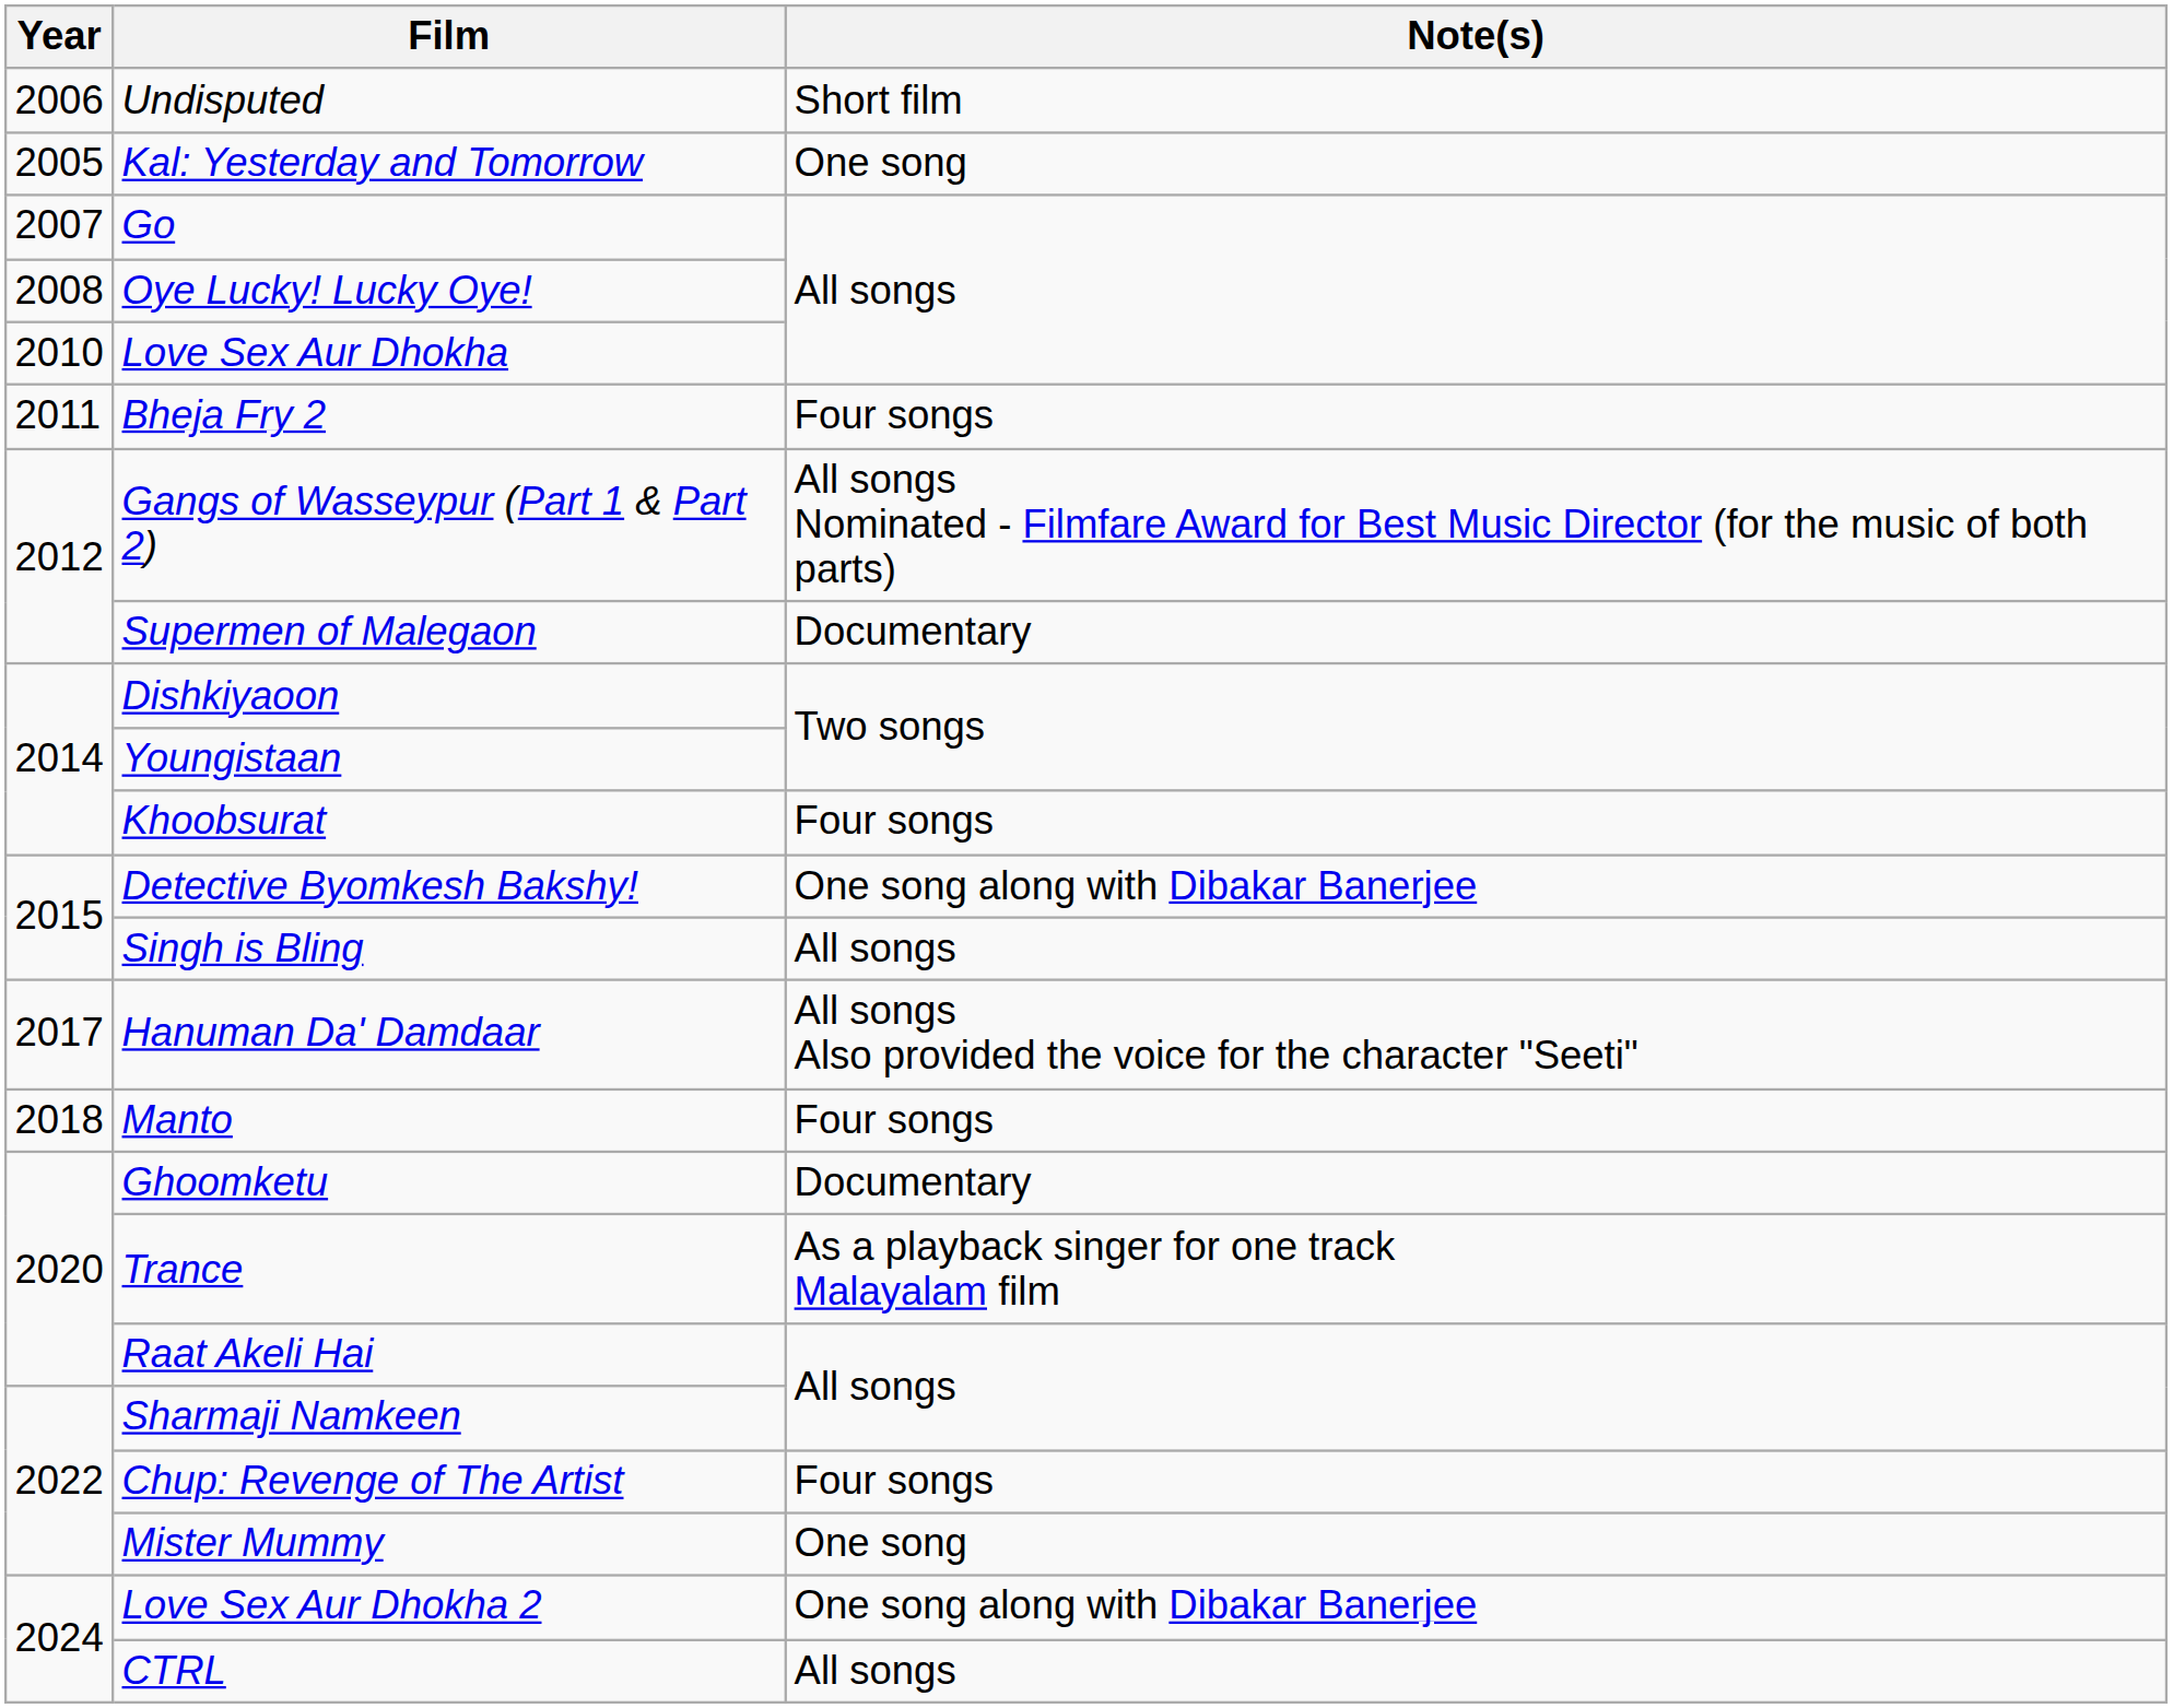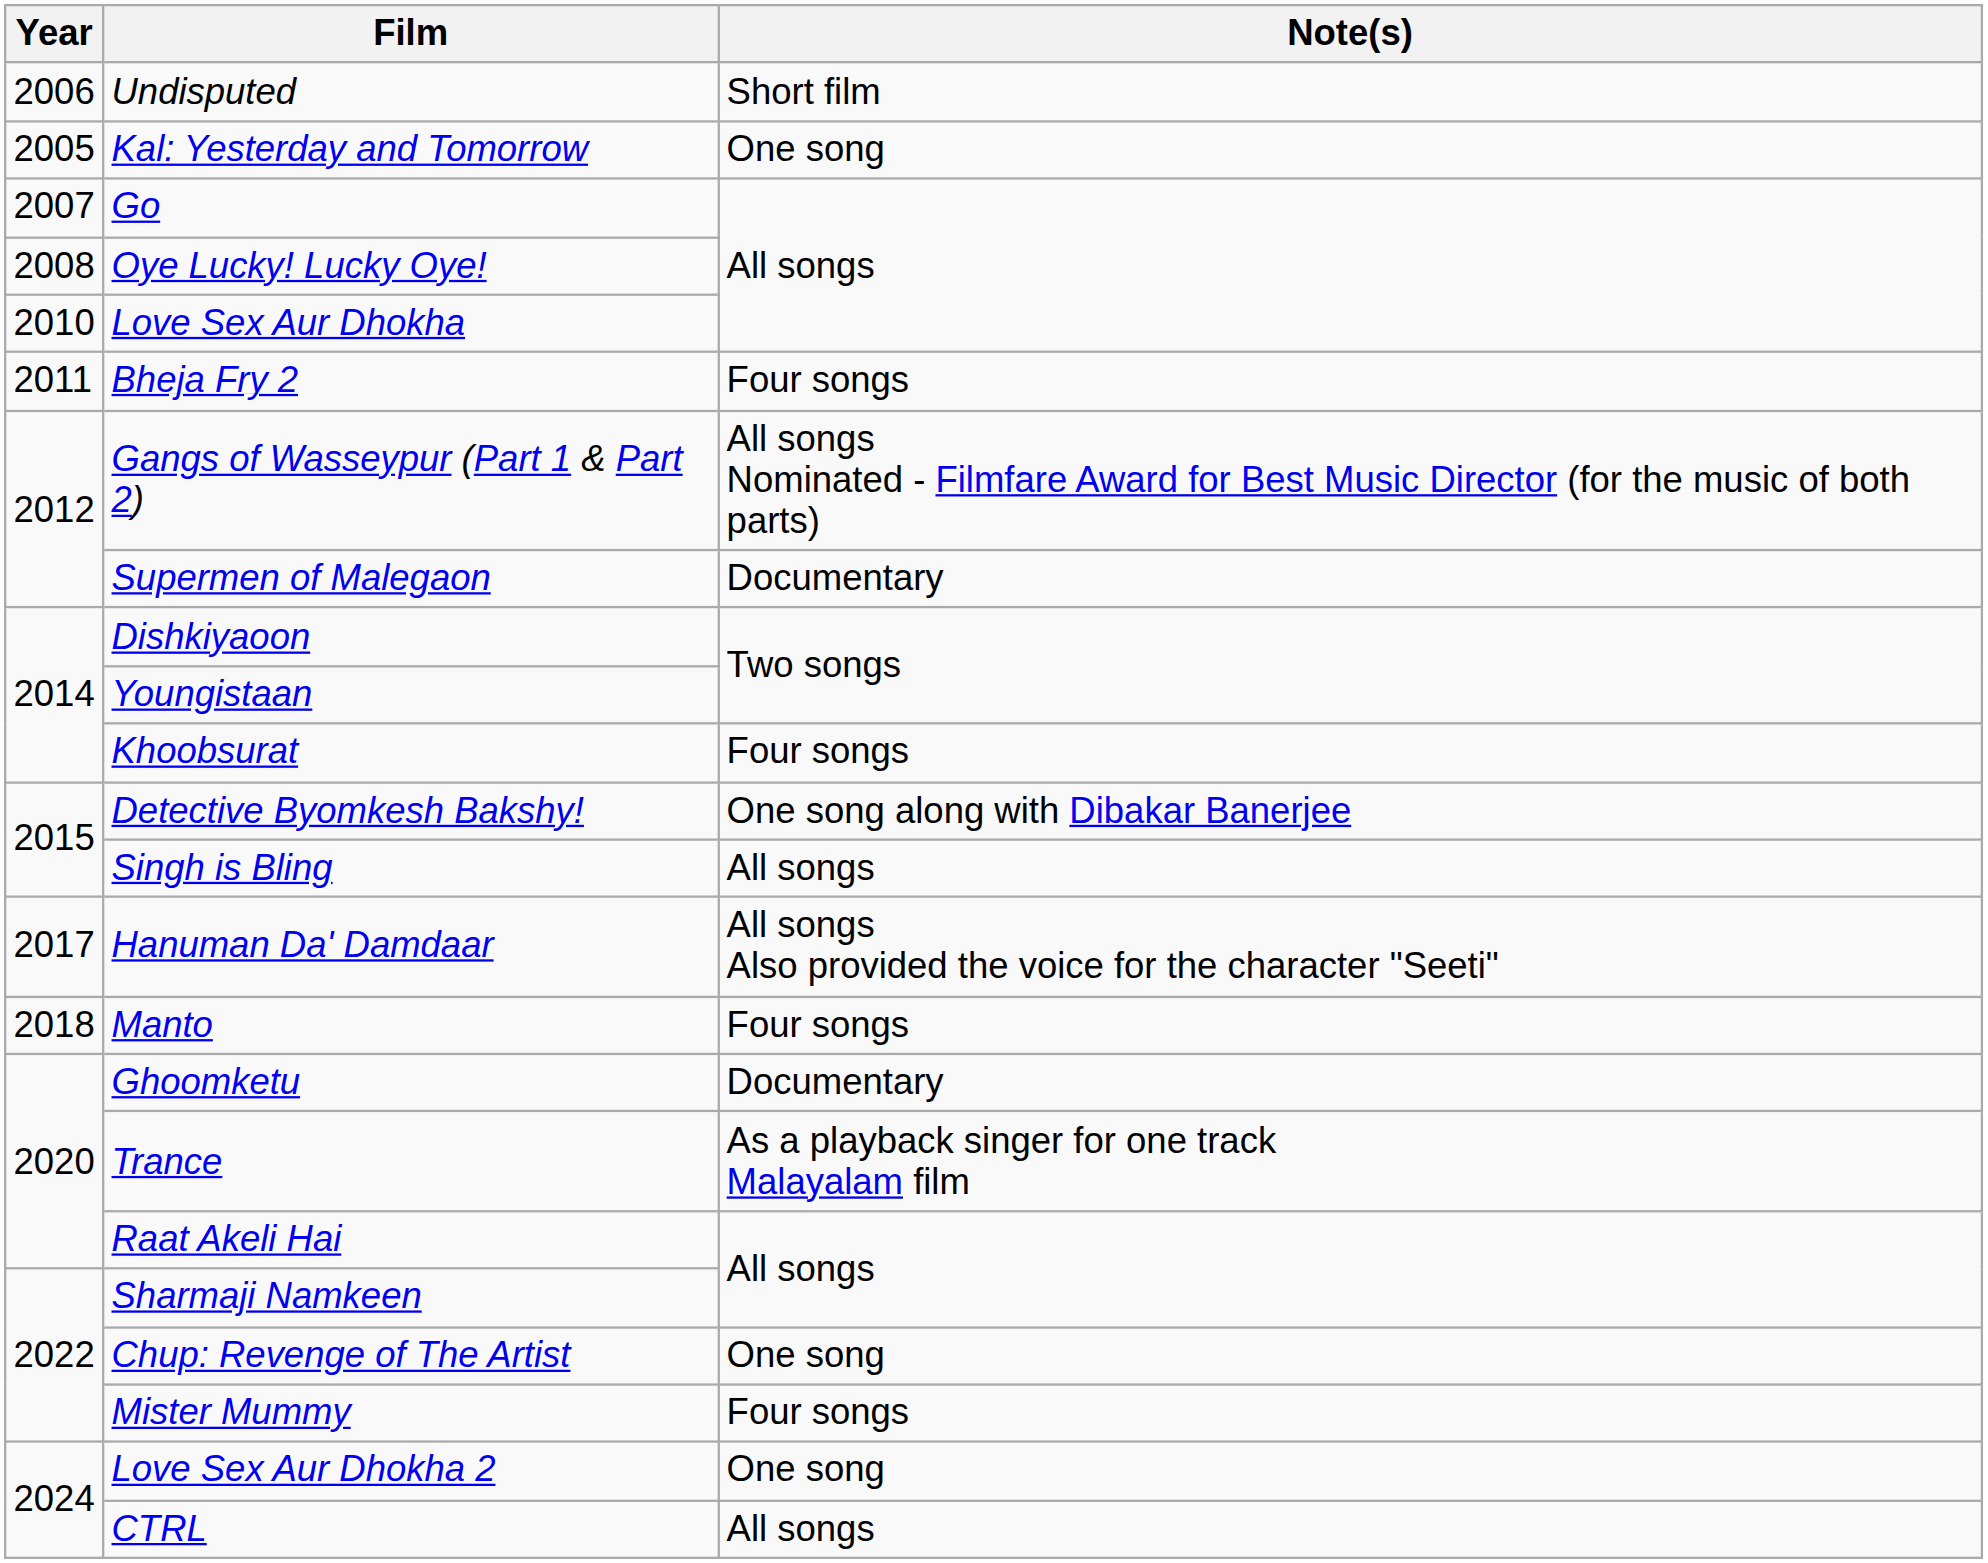Chup: Revenge of The Artist | Note(s): Four songs -> One song
Mister Mummy | Note(s): One song -> Four songs
Love Sex Aur Dhokha 2 | Note(s): One song along with Dibakar Banerjee -> One song
